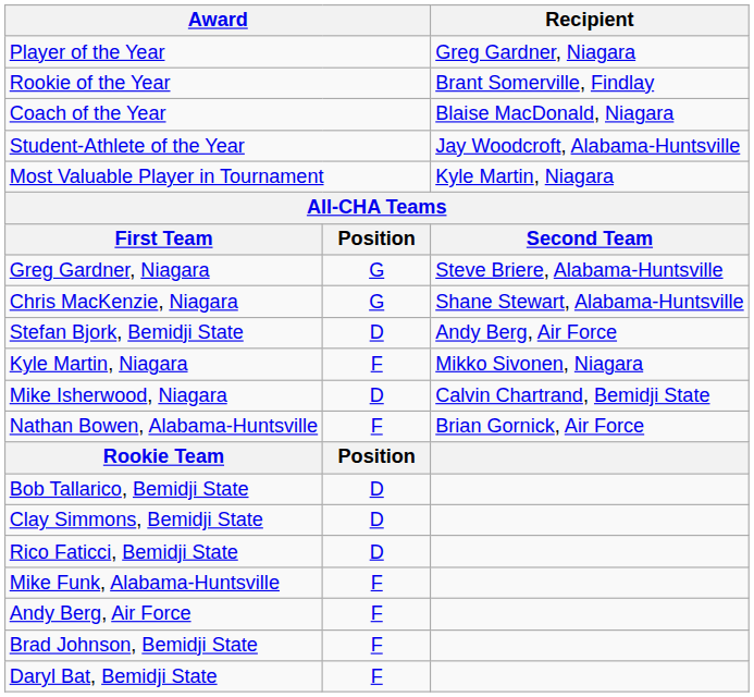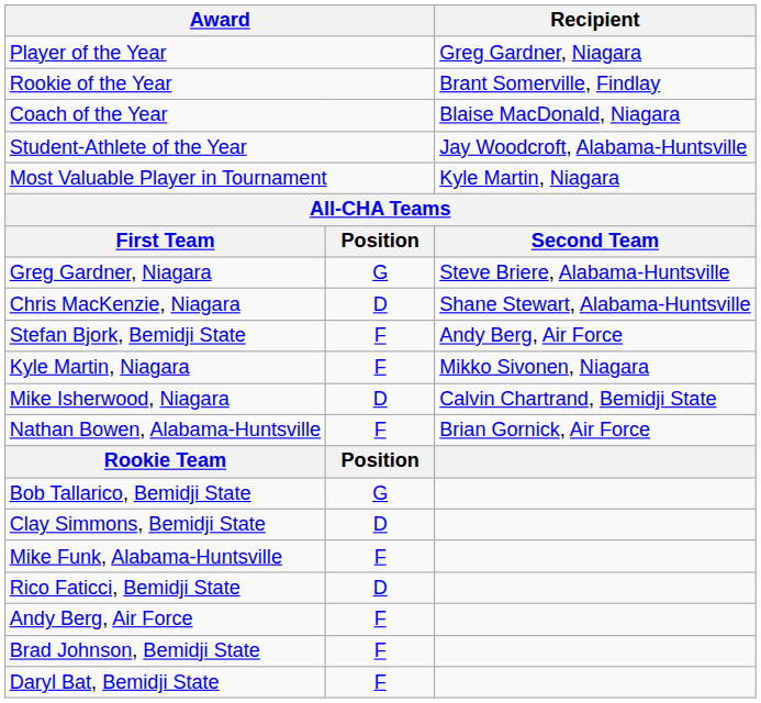Chris MacKenzie, Niagara | column 2: G -> D
Stefan Bjork, Bemidji State | column 2: D -> F
Bob Tallarico, Bemidji State | column 2: D -> G
rows swapped: Rico Faticci, Bemidji State <-> Mike Funk, Alabama-Huntsville
